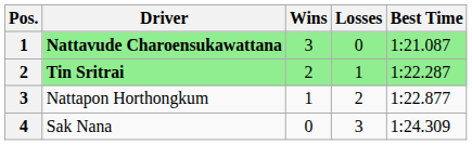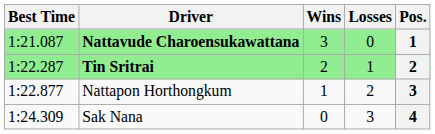columns swapped: Pos. <-> Best Time
